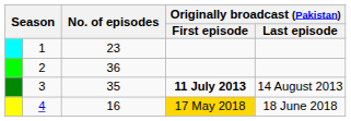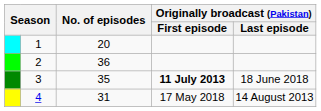1 | No. of episodes: 23 -> 20
3 | Originally broadcast (Pakistan) / Last episode: 14 August 2013 -> 18 June 2018
4 | No. of episodes: 16 -> 31
4 | Originally broadcast (Pakistan) / First episode: gold background -> no background
4 | Originally broadcast (Pakistan) / Last episode: 18 June 2018 -> 14 August 2013
